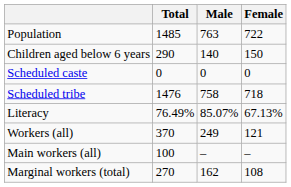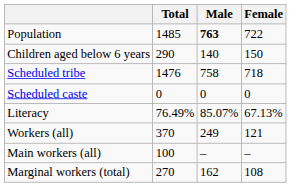Population | Male: normal -> bold
rows swapped: Scheduled caste <-> Scheduled tribe
